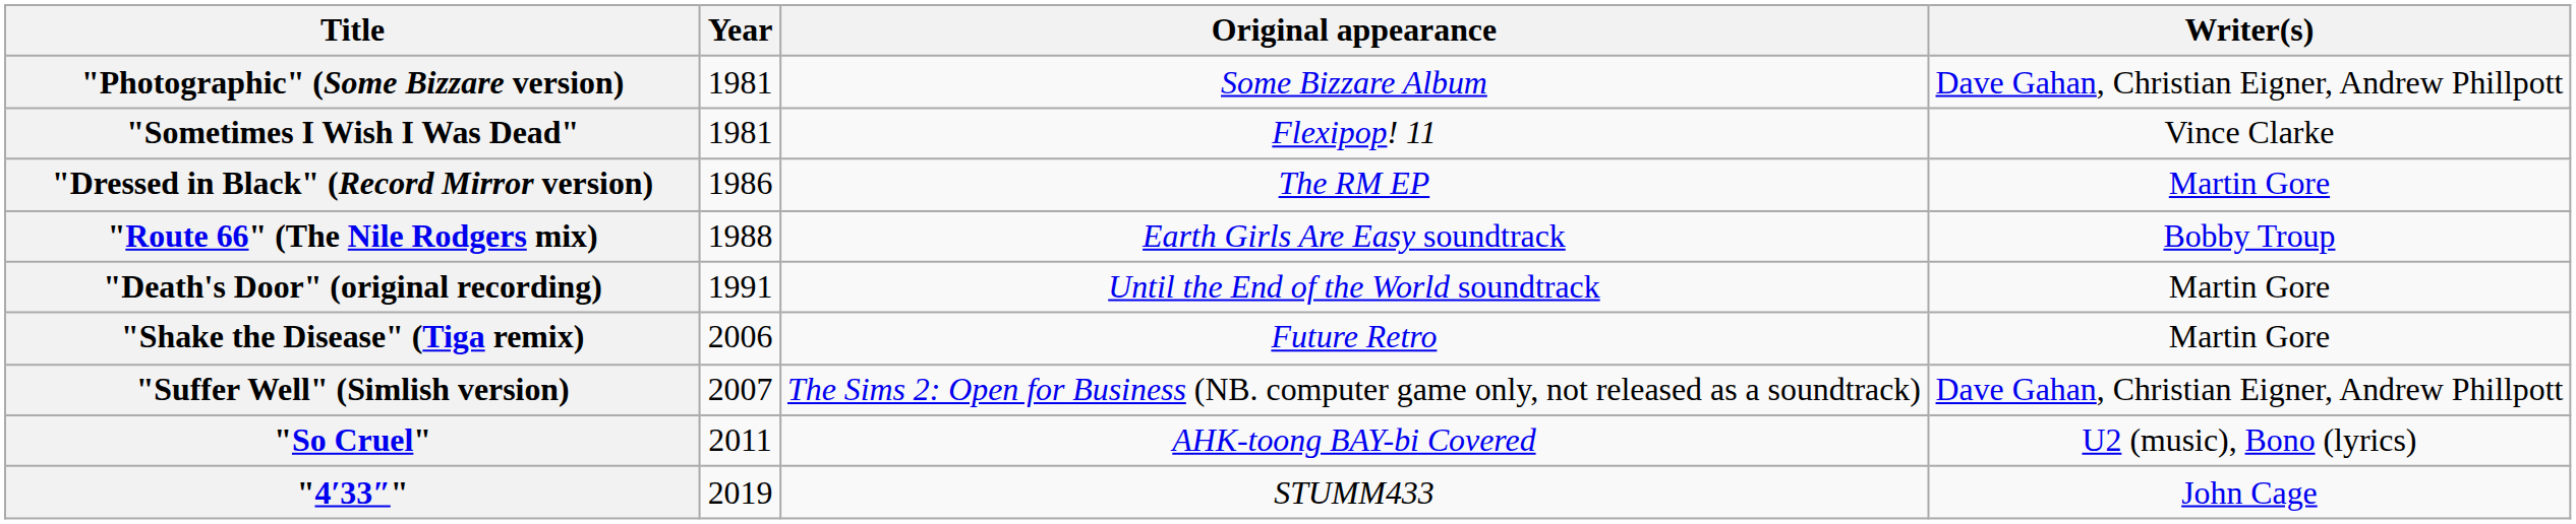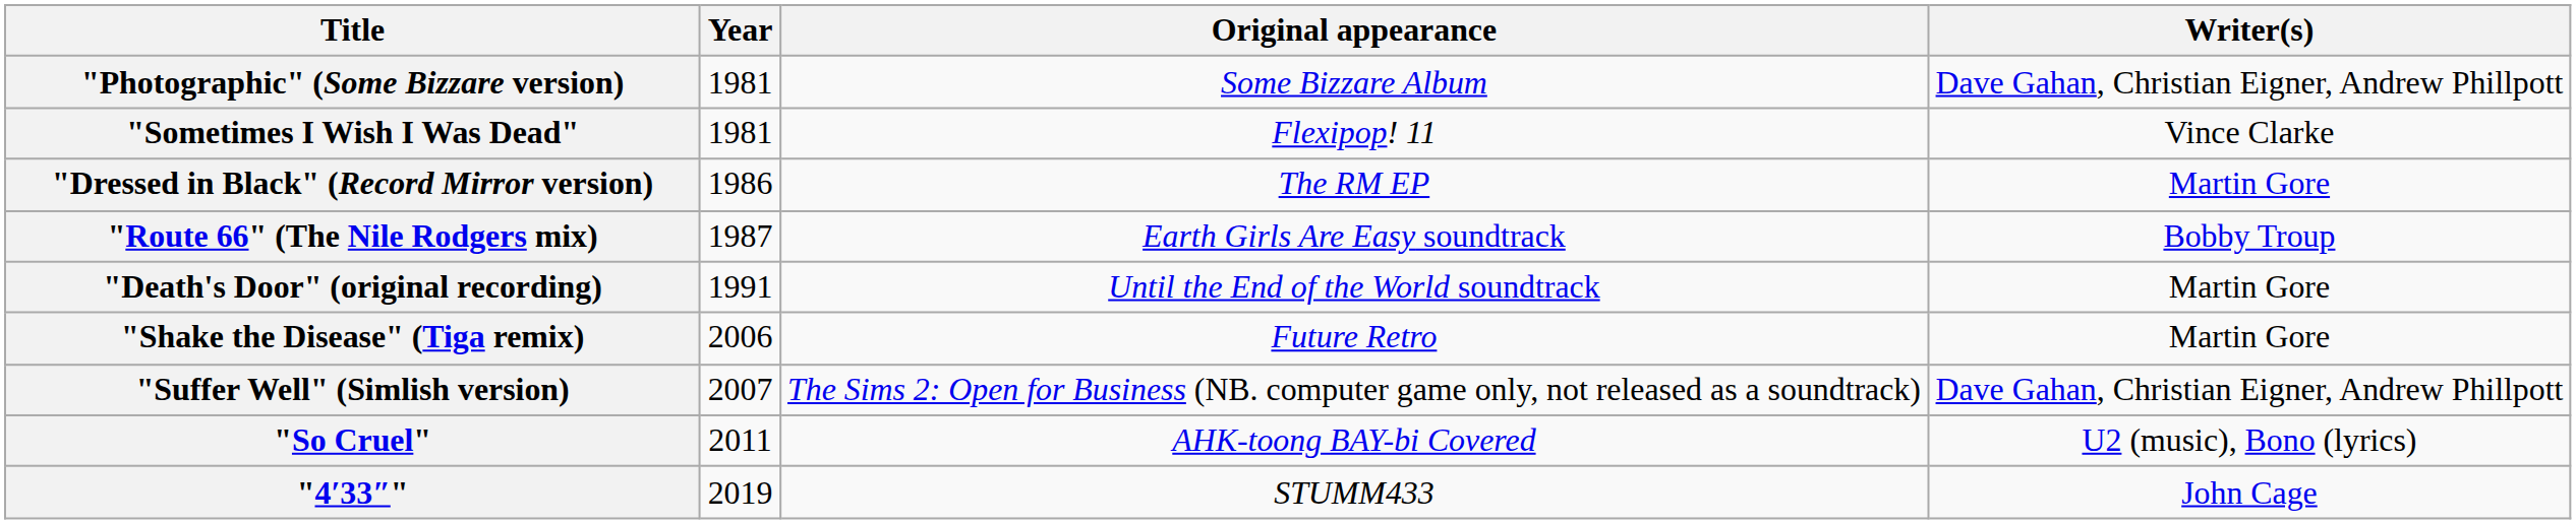"Route 66" (The Nile Rodgers mix) | Year: 1988 -> 1987
